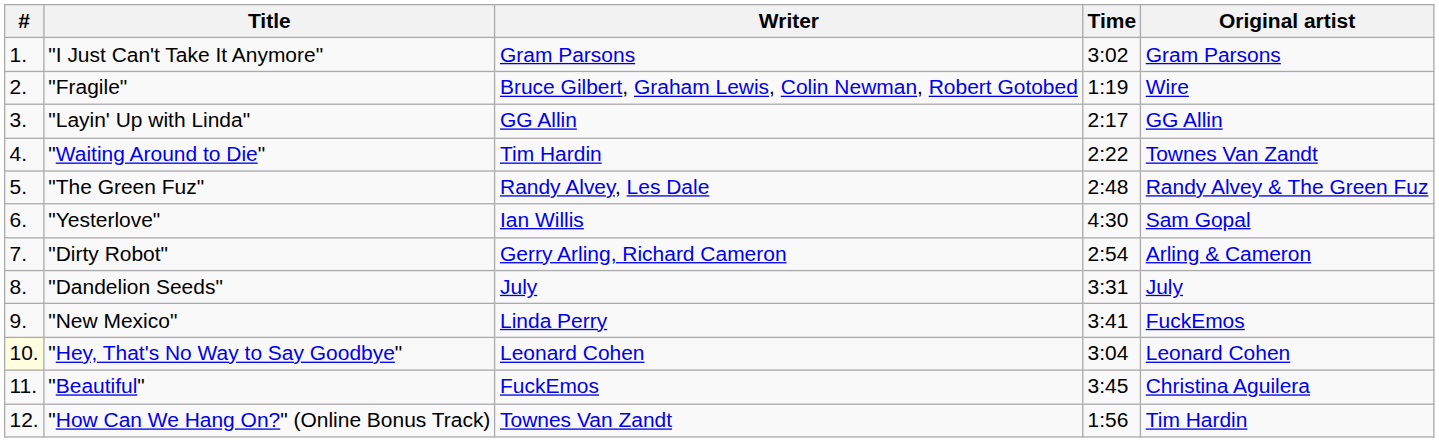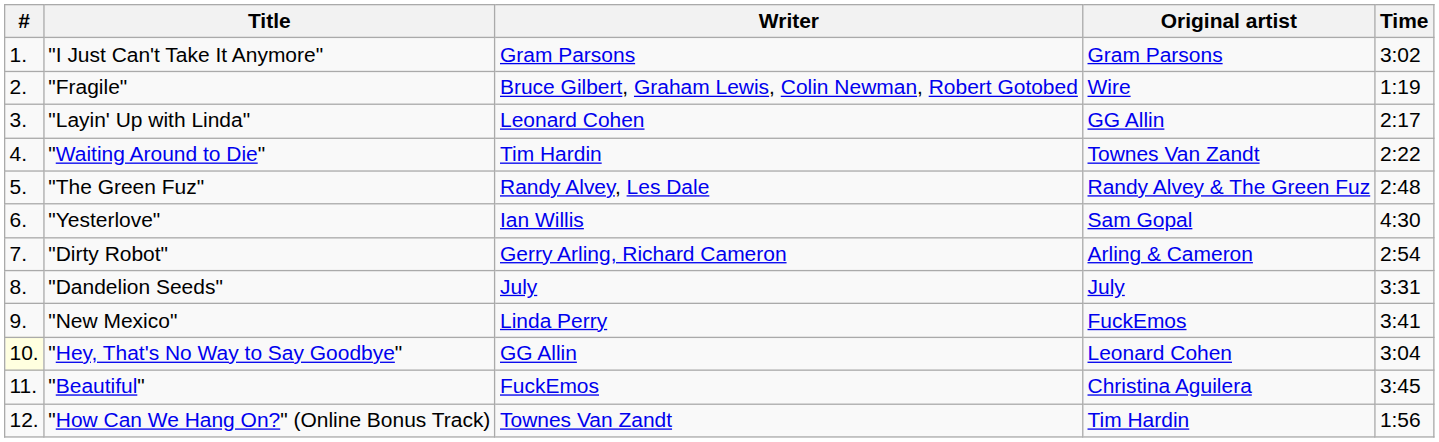columns swapped: Original artist <-> Time
"Layin' Up with Linda" | Writer: GG Allin -> Leonard Cohen
"Hey, That's No Way to Say Goodbye" | Writer: Leonard Cohen -> GG Allin
